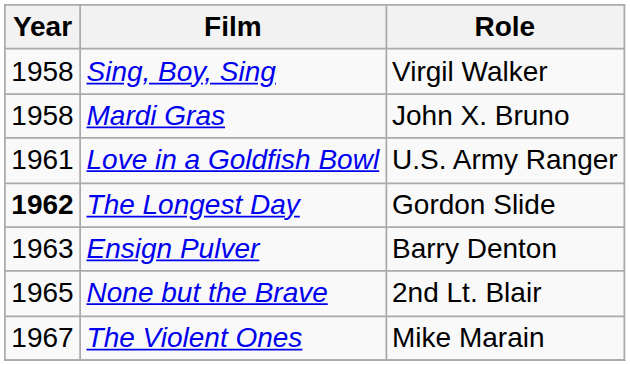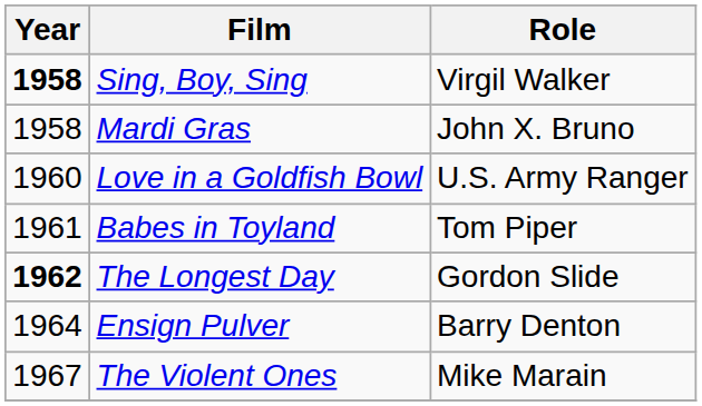Sing, Boy, Sing | Year: normal -> bold
Love in a Goldfish Bowl | Year: 1961 -> 1960
+ row: 1961 | Babes in Toyland | Tom Piper
Ensign Pulver | Year: 1963 -> 1964
- row: 1965 | None but the Brave | 2nd Lt. Blair
